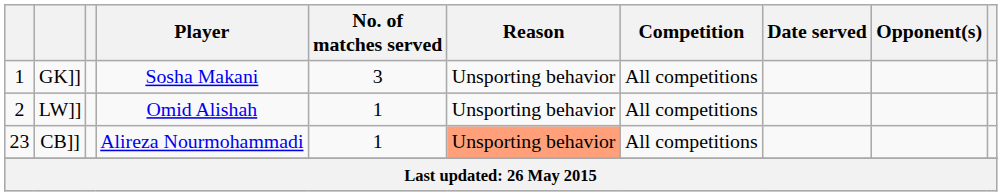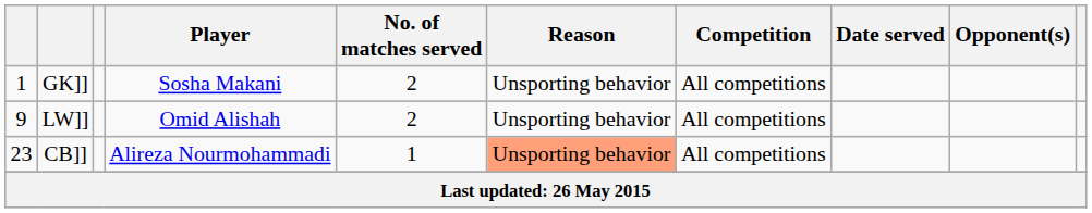GK]] | No. of matches served: 3 -> 2
LW]] | column 1: 2 -> 9
LW]] | No. of matches served: 1 -> 2
